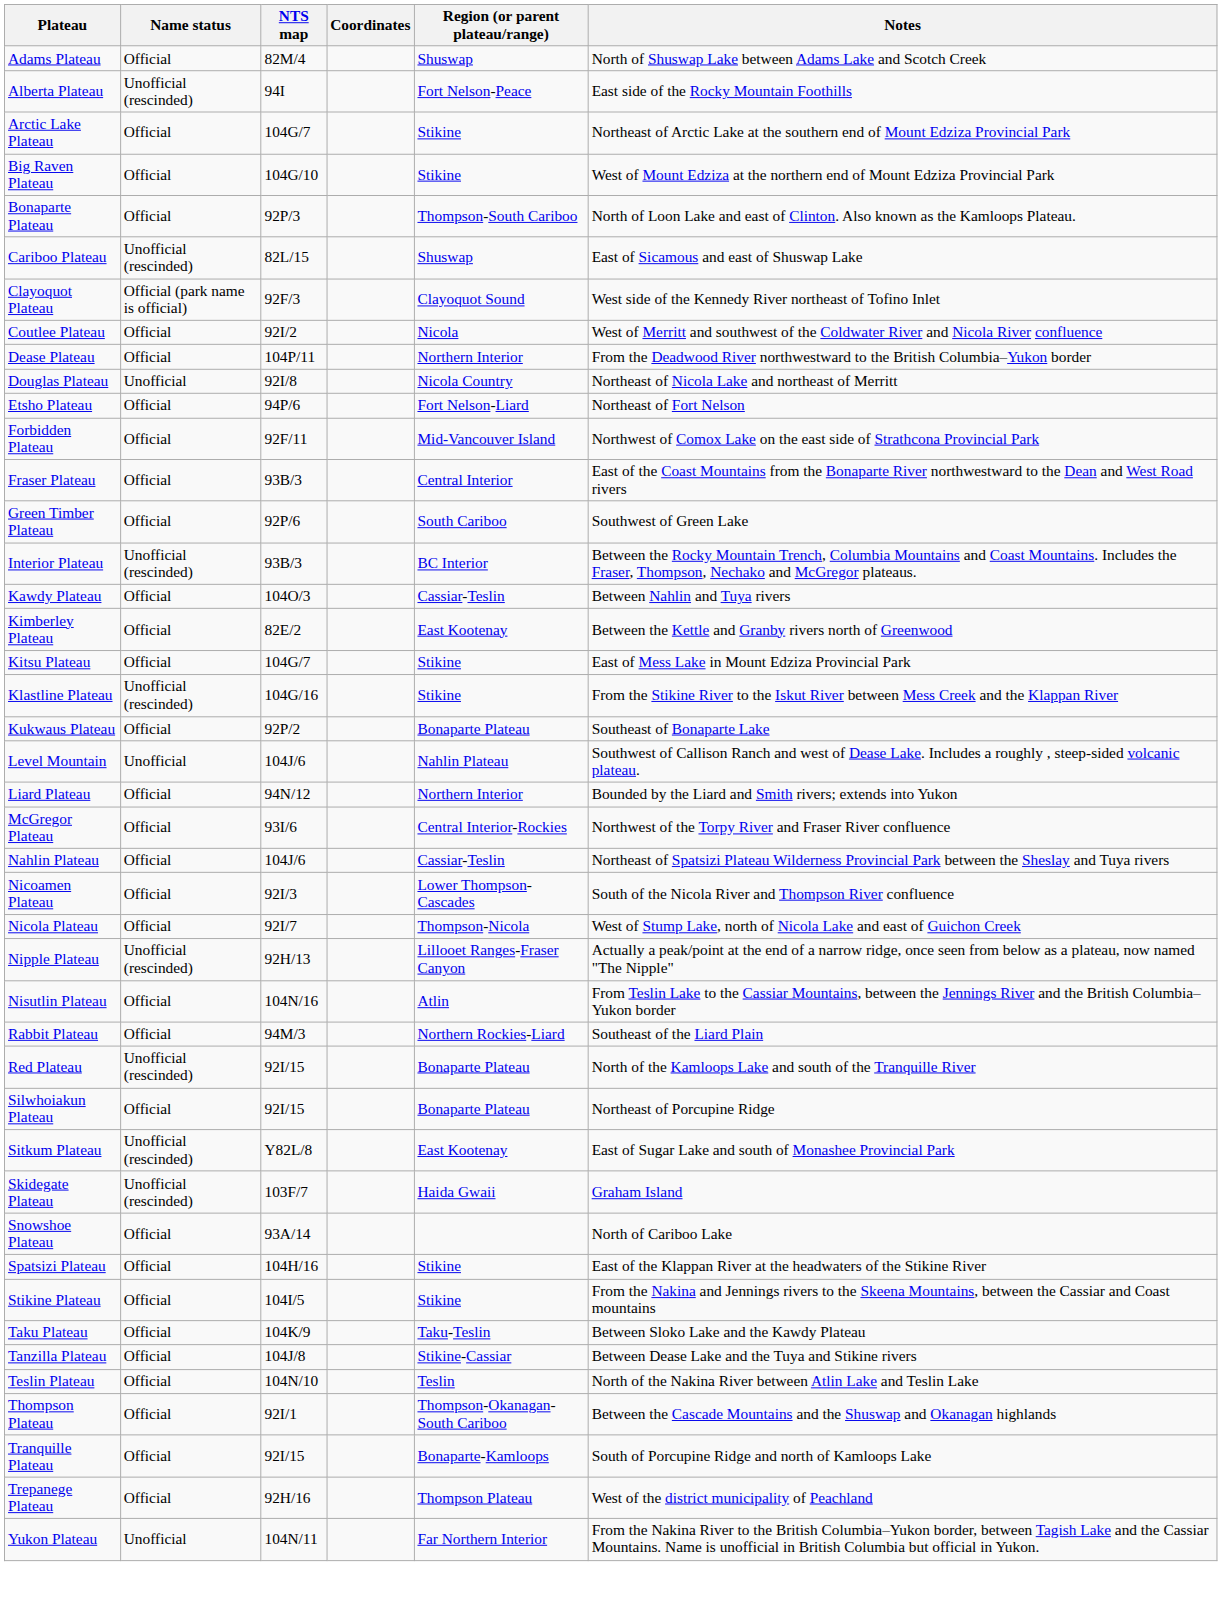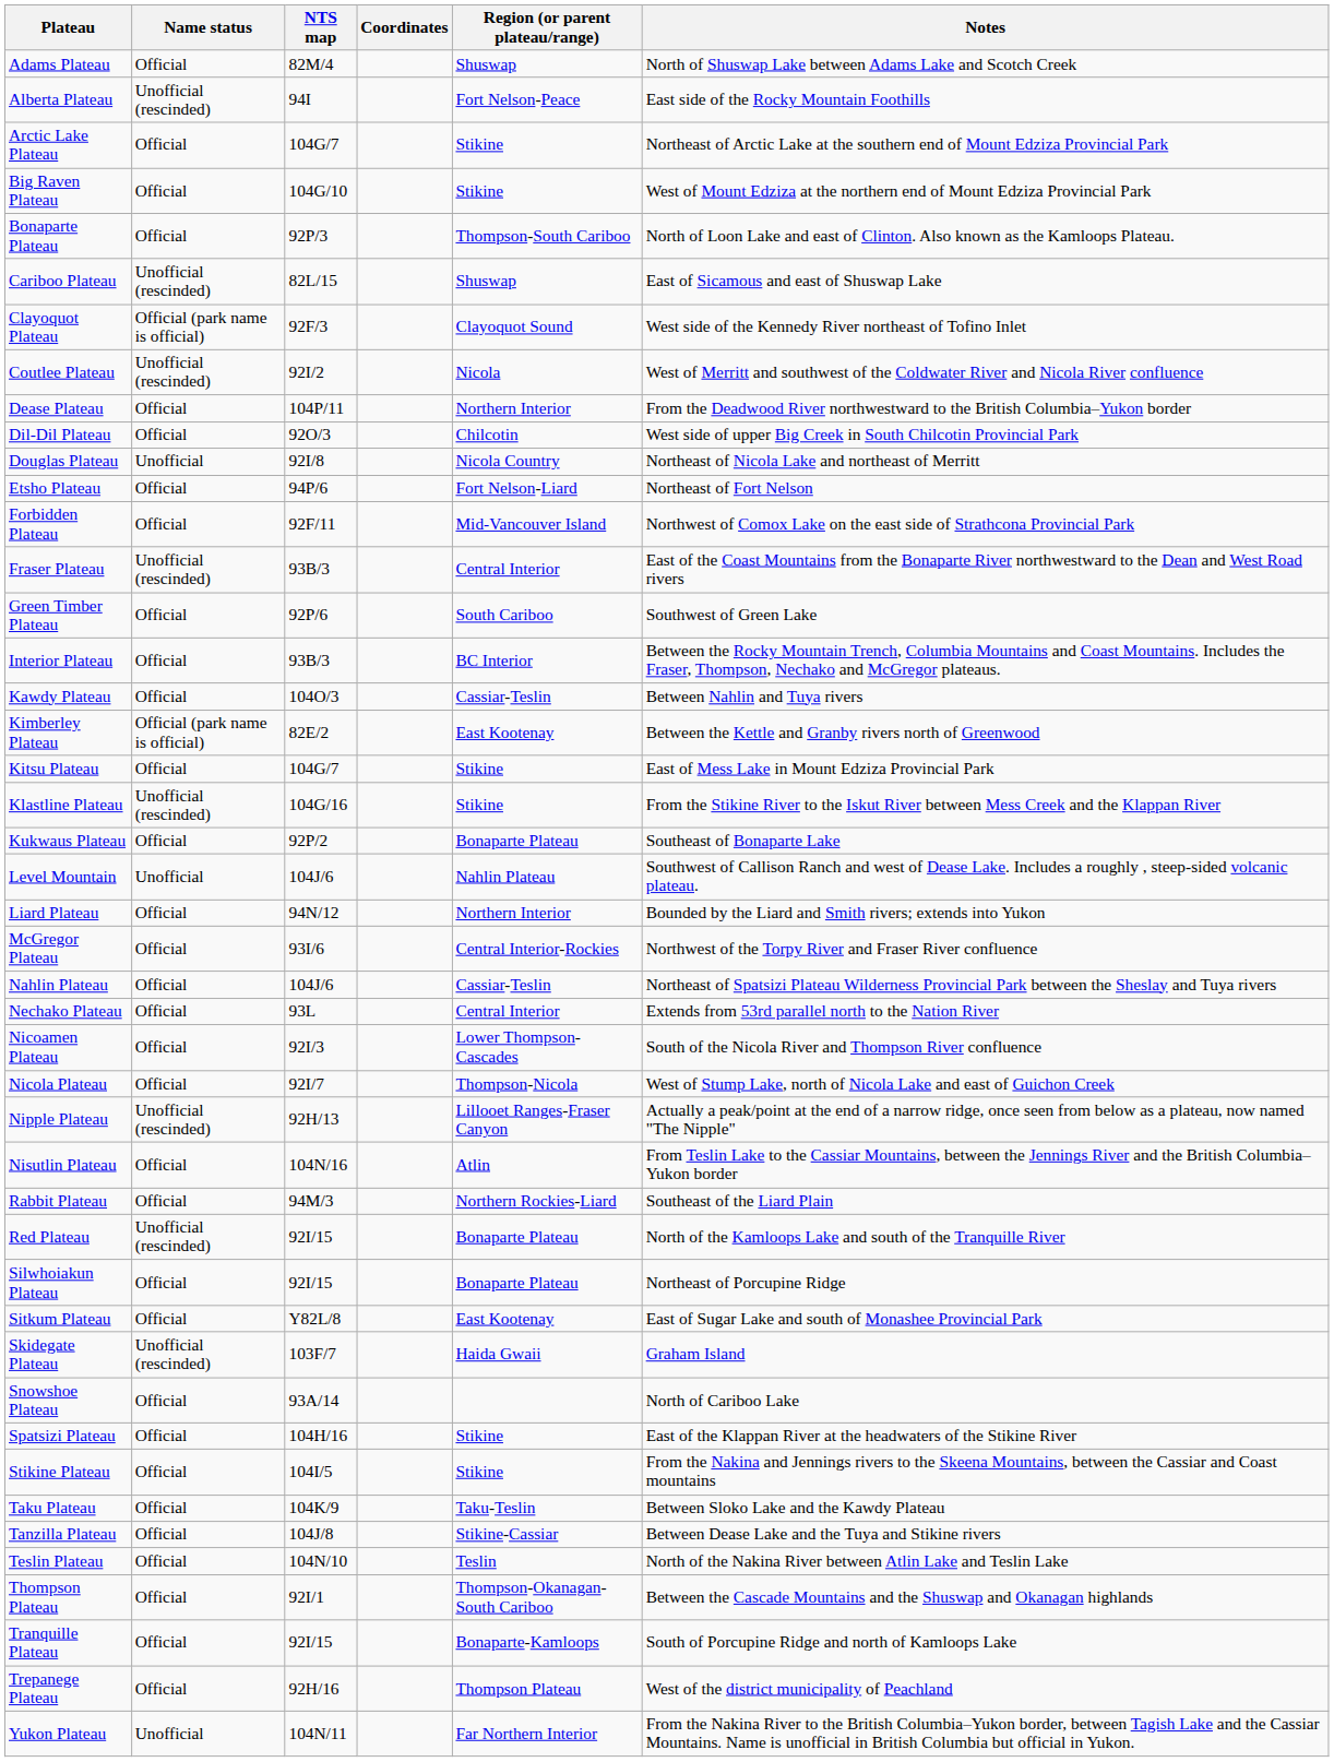Coutlee Plateau | Name status: Official -> Unofficial (rescinded)
+ row: Dil-Dil Plateau | Official | 92O/3 | Chilcotin | West side of upper Big Creek in South Chilcotin Provincial Park
Fraser Plateau | Name status: Official -> Unofficial (rescinded)
Interior Plateau | Name status: Unofficial (rescinded) -> Official
Kimberley Plateau | Name status: Official -> Official (park name is official)
+ row: Nechako Plateau | Official | 93L | Central Interior | Extends from 53rd parallel north to the Nation River
Sitkum Plateau | Name status: Unofficial (rescinded) -> Official
